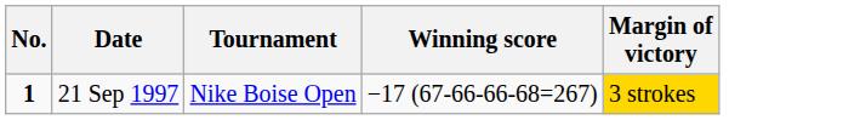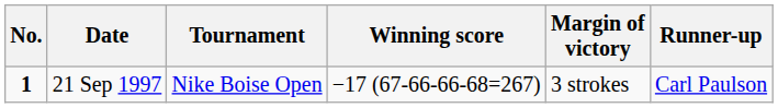+ column: Runner-up | Carl Paulson
21 Sep 1997 | Margin of victory: gold background -> no background
